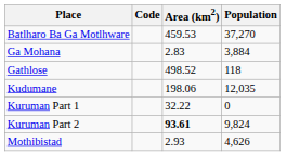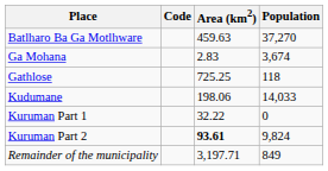Batlharo Ba Ga Motlhware | Area (km2): 459.53 -> 459.63
Ga Mohana | Population: 3,884 -> 3,674
Gathlose | Area (km2): 498.52 -> 725.25
Kudumane | Population: 12,035 -> 14,033
- row: Mothibistad | 2.93 | 4,626
+ row: Remainder of the municipality | 3,197.71 | 849
